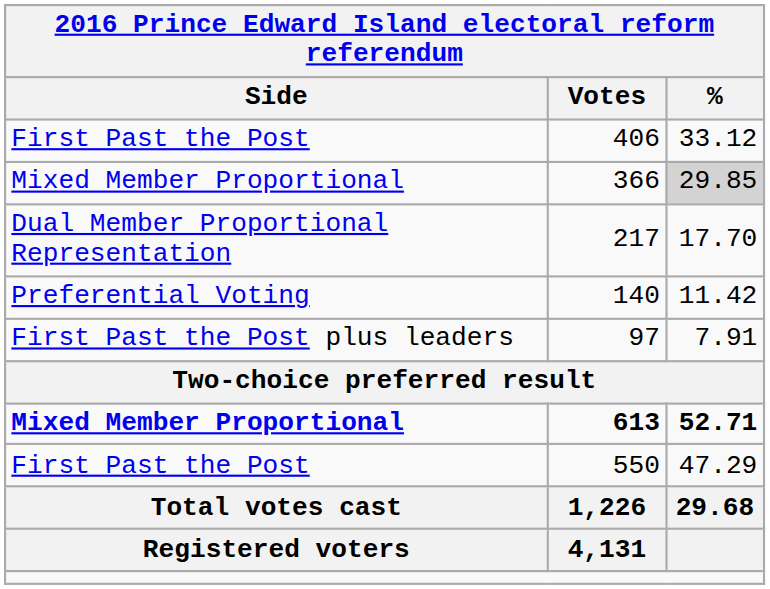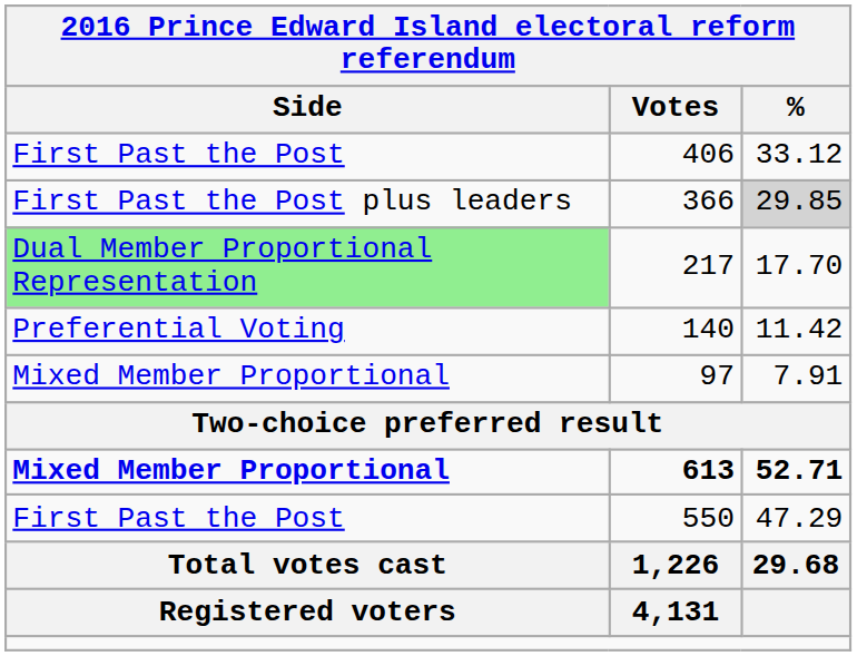366 | Side: Mixed Member Proportional -> First Past the Post plus leaders
217 | Side: no background -> lightgreen background
97 | Side: First Past the Post plus leaders -> Mixed Member Proportional
